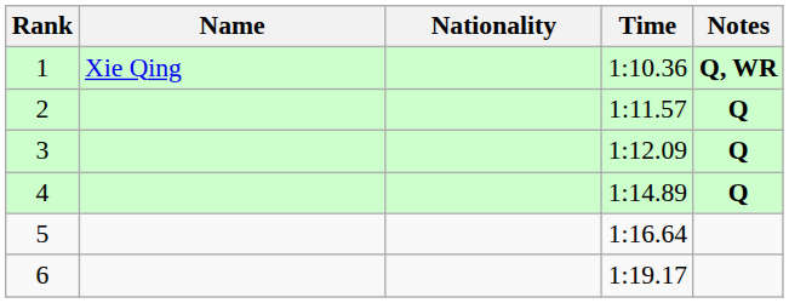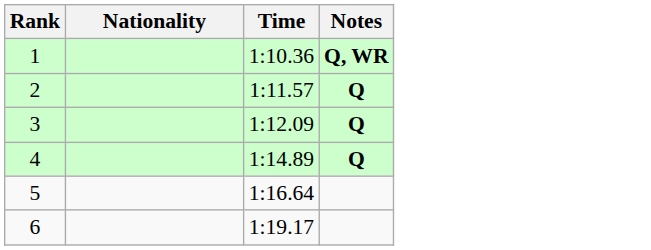- column: Name | Xie Qing
